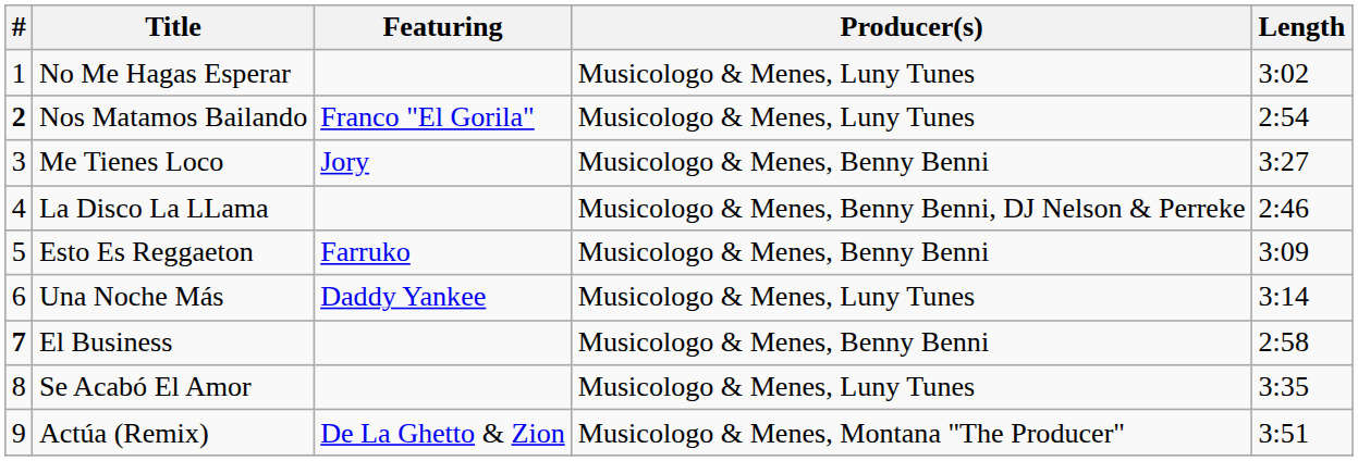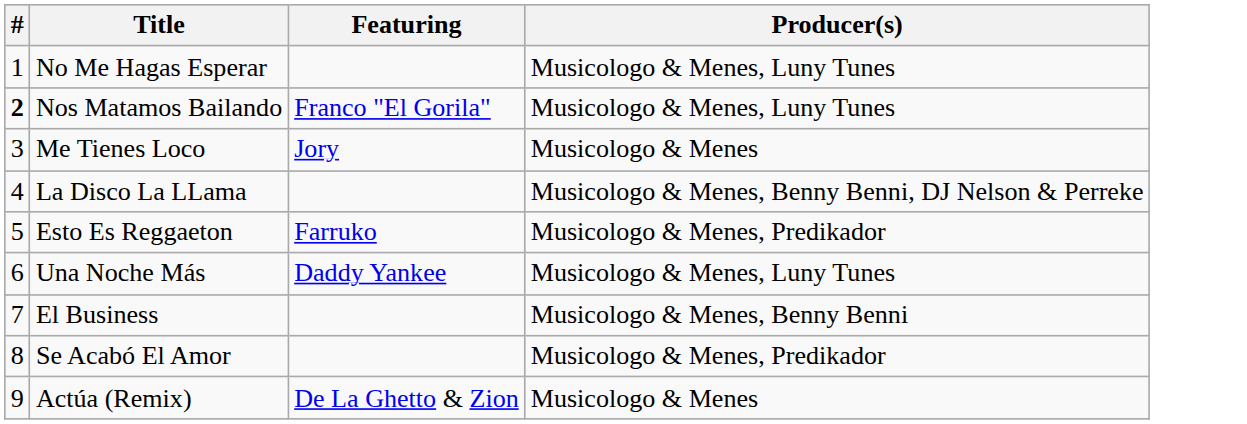- column: Length | 3:02 | 2:54 | 3:27 | 2:46 | 3:09 | 3:14 | 2:58 | 3:35 | 3:51
Me Tienes Loco | Producer(s): Musicologo & Menes, Benny Benni -> Musicologo & Menes
Esto Es Reggaeton | Producer(s): Musicologo & Menes, Benny Benni -> Musicologo & Menes, Predikador
El Business | #: bold -> normal
Se Acabó El Amor | Producer(s): Musicologo & Menes, Luny Tunes -> Musicologo & Menes, Predikador
Actúa (Remix) | Producer(s): Musicologo & Menes, Montana "The Producer" -> Musicologo & Menes
